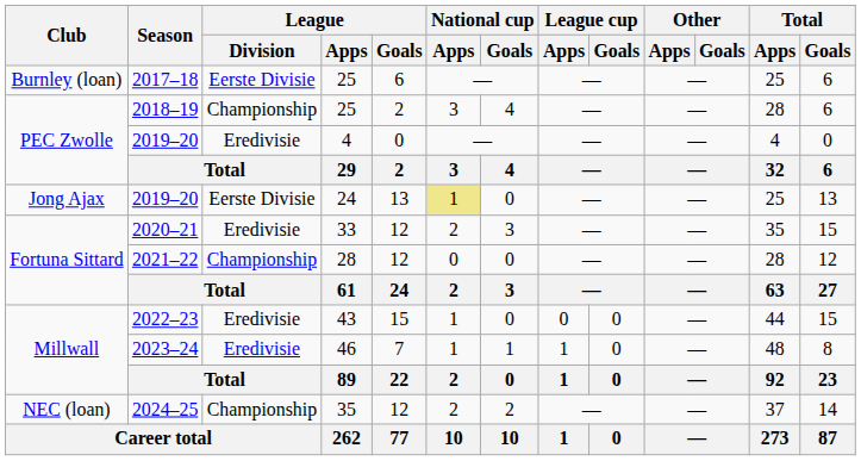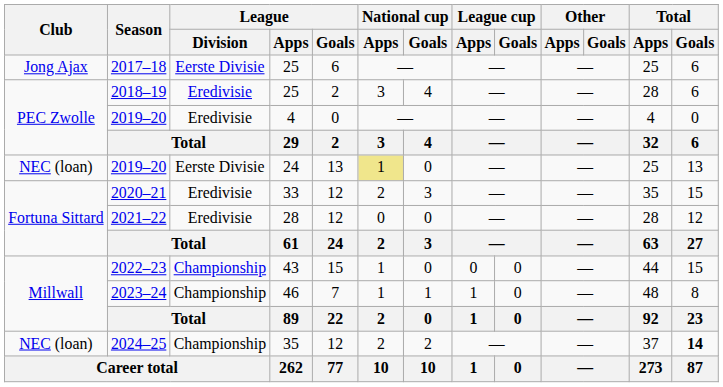2017–18 | Club: Burnley (loan) -> Jong Ajax
2018–19 | League / Division: Championship -> Eredivisie
2019–20 / 24 | Club: Jong Ajax -> NEC (loan)
2021–22 | League / Division: Championship -> Eredivisie
2022–23 | League / Division: Eredivisie -> Championship
2023–24 | League / Division: Eredivisie -> Championship
2024–25 | Total / Goals: normal -> bold
